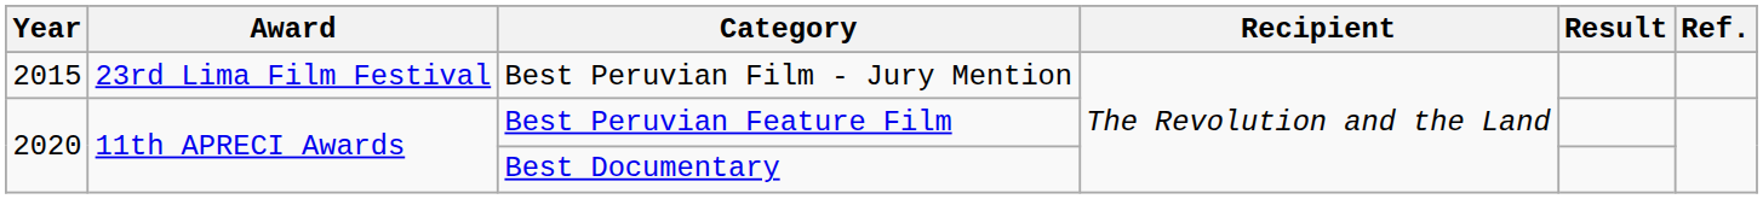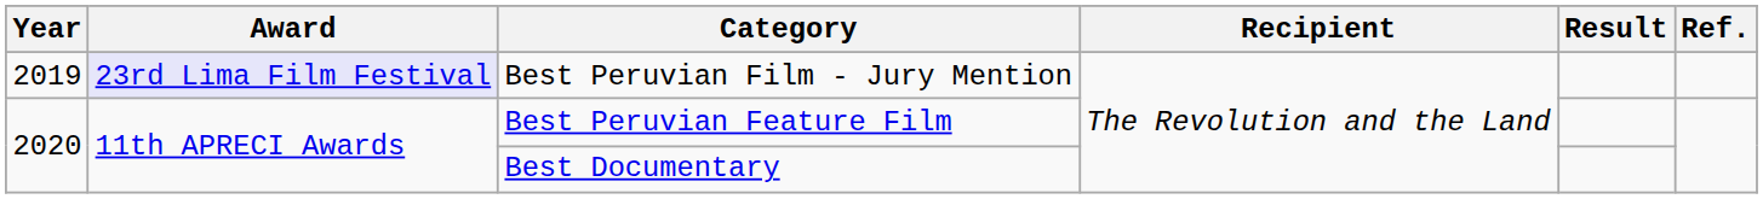Best Peruvian Film - Jury Mention | Year: 2015 -> 2019
Best Peruvian Film - Jury Mention | Award: no background -> lavender background
